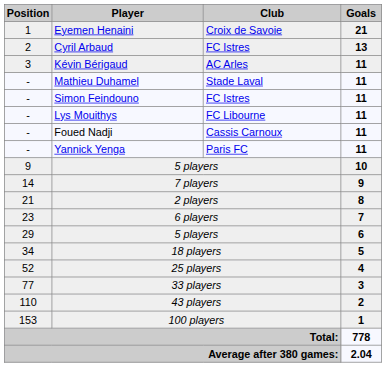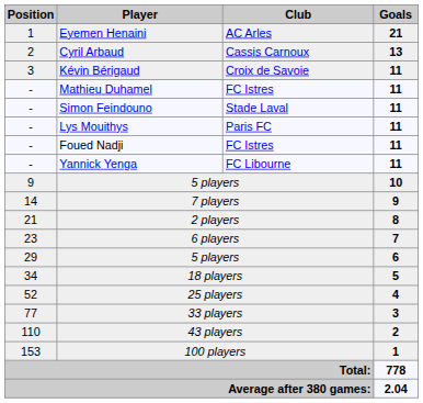Eyemen Henaini | Club: Croix de Savoie -> AC Arles
Cyril Arbaud | Club: FC Istres -> Cassis Carnoux
Kévin Bérigaud | Club: AC Arles -> Croix de Savoie
Mathieu Duhamel | Club: Stade Laval -> FC Istres
Simon Feindouno | Club: FC Istres -> Stade Laval
Lys Mouithys | Club: FC Libourne -> Paris FC
Foued Nadji | Club: Cassis Carnoux -> FC Istres
Yannick Yenga | Club: Paris FC -> FC Libourne
